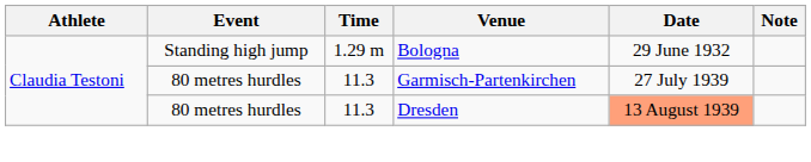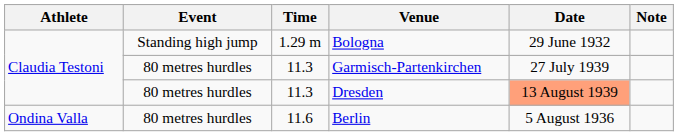+ row: Ondina Valla | 80 metres hurdles | 11.6 | Berlin | 5 August 1936
